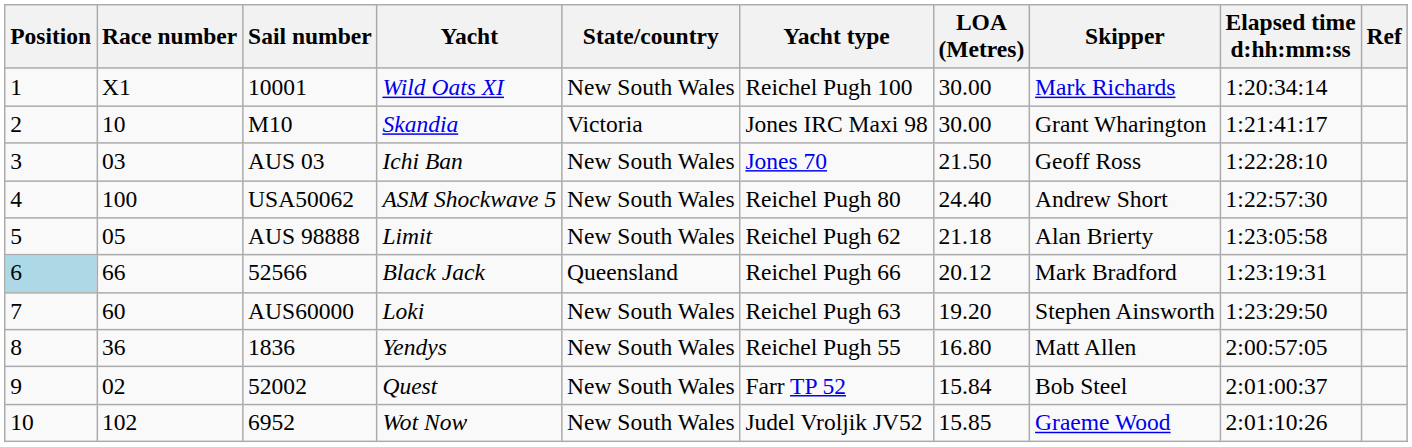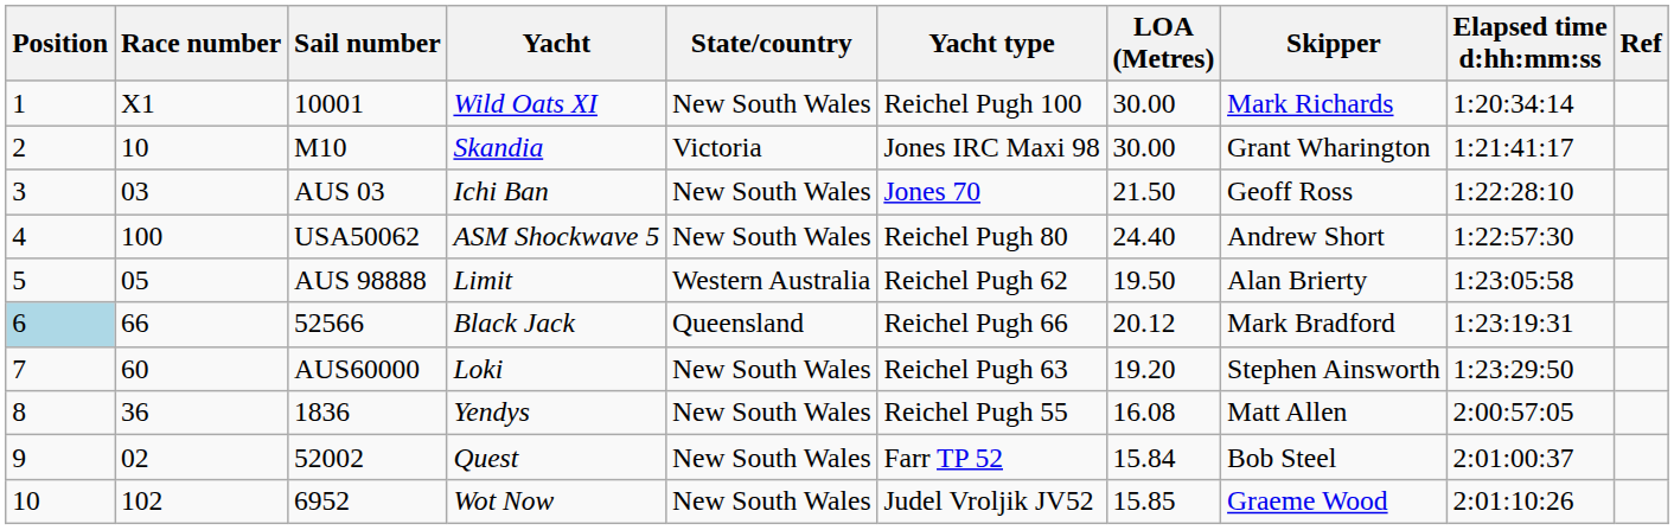Limit | State/country: New South Wales -> Western Australia
Limit | LOA (Metres): 21.18 -> 19.50
Yendys | LOA (Metres): 16.80 -> 16.08
